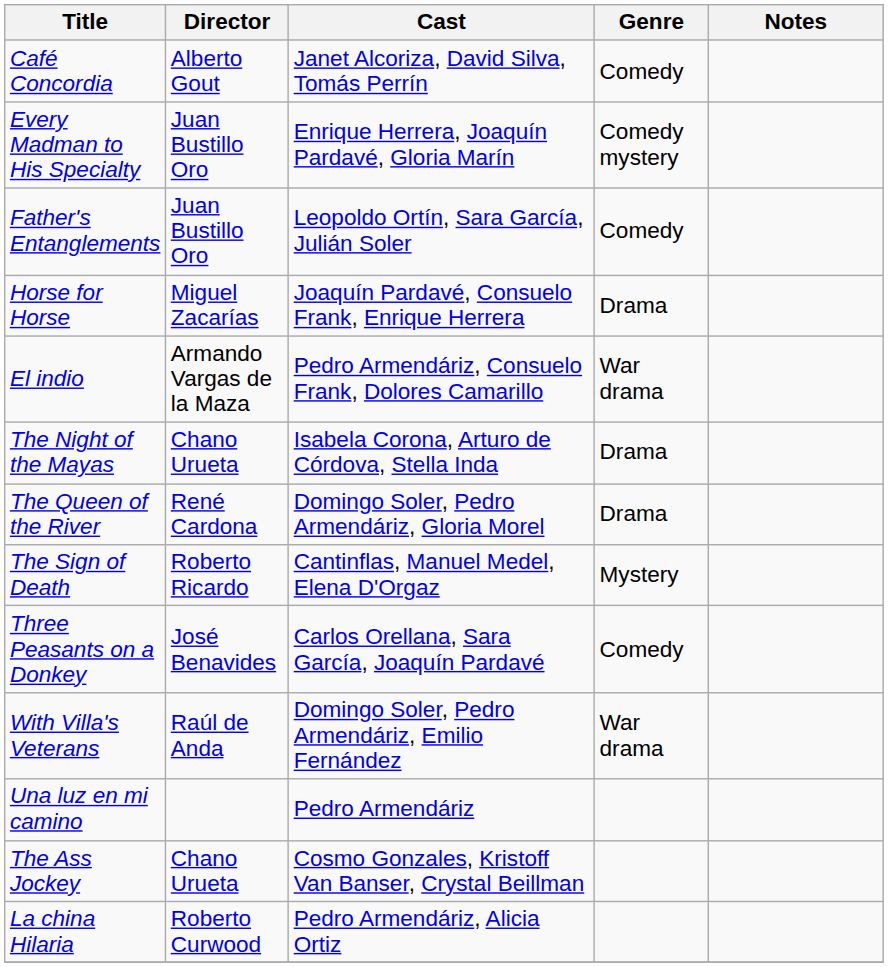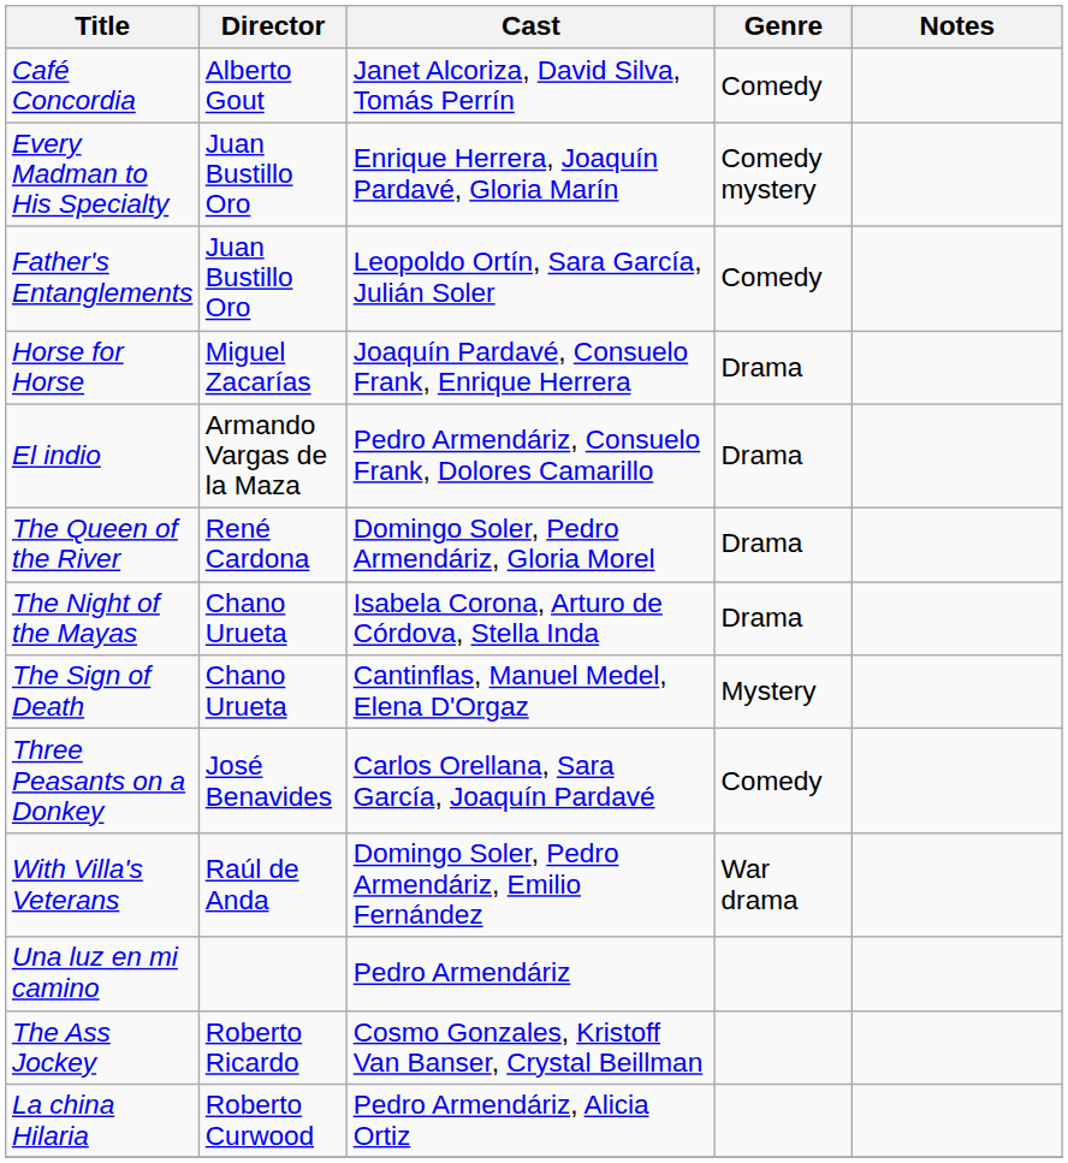El indio | Genre: War drama -> Drama
rows swapped: The Night of the Mayas <-> The Queen of the River
The Sign of Death | Director: Roberto Ricardo -> Chano Urueta
The Ass Jockey | Director: Chano Urueta -> Roberto Ricardo
